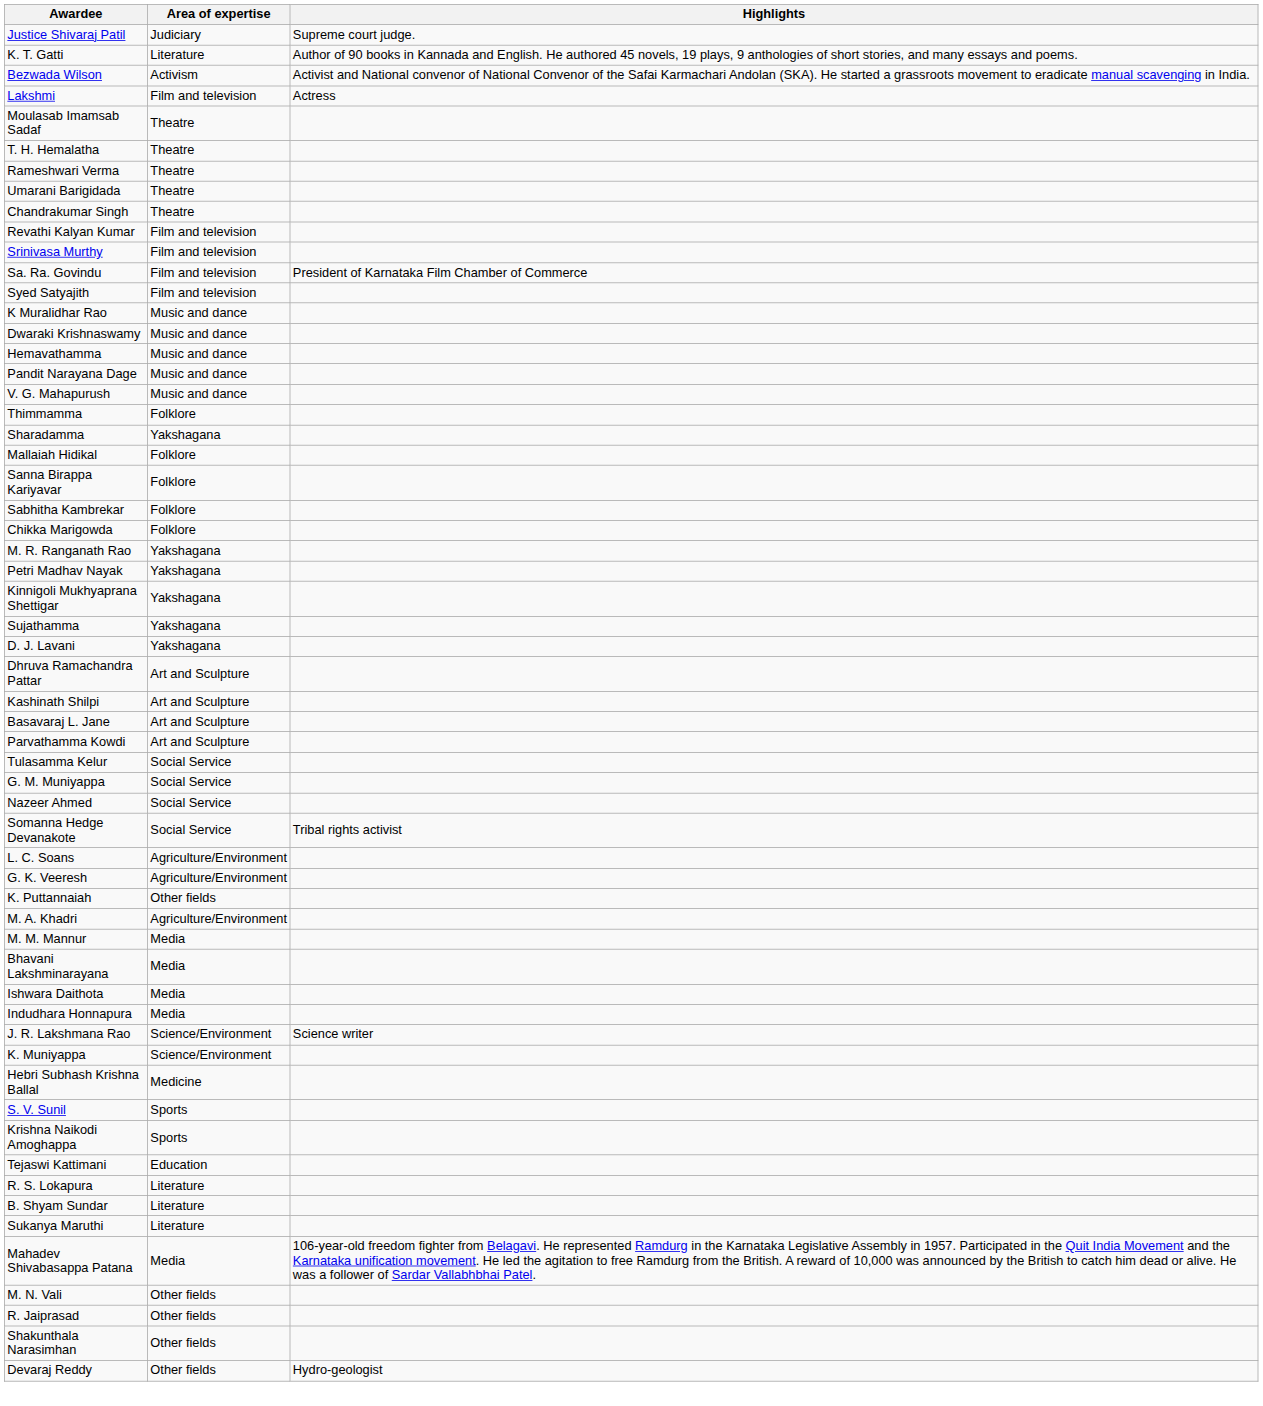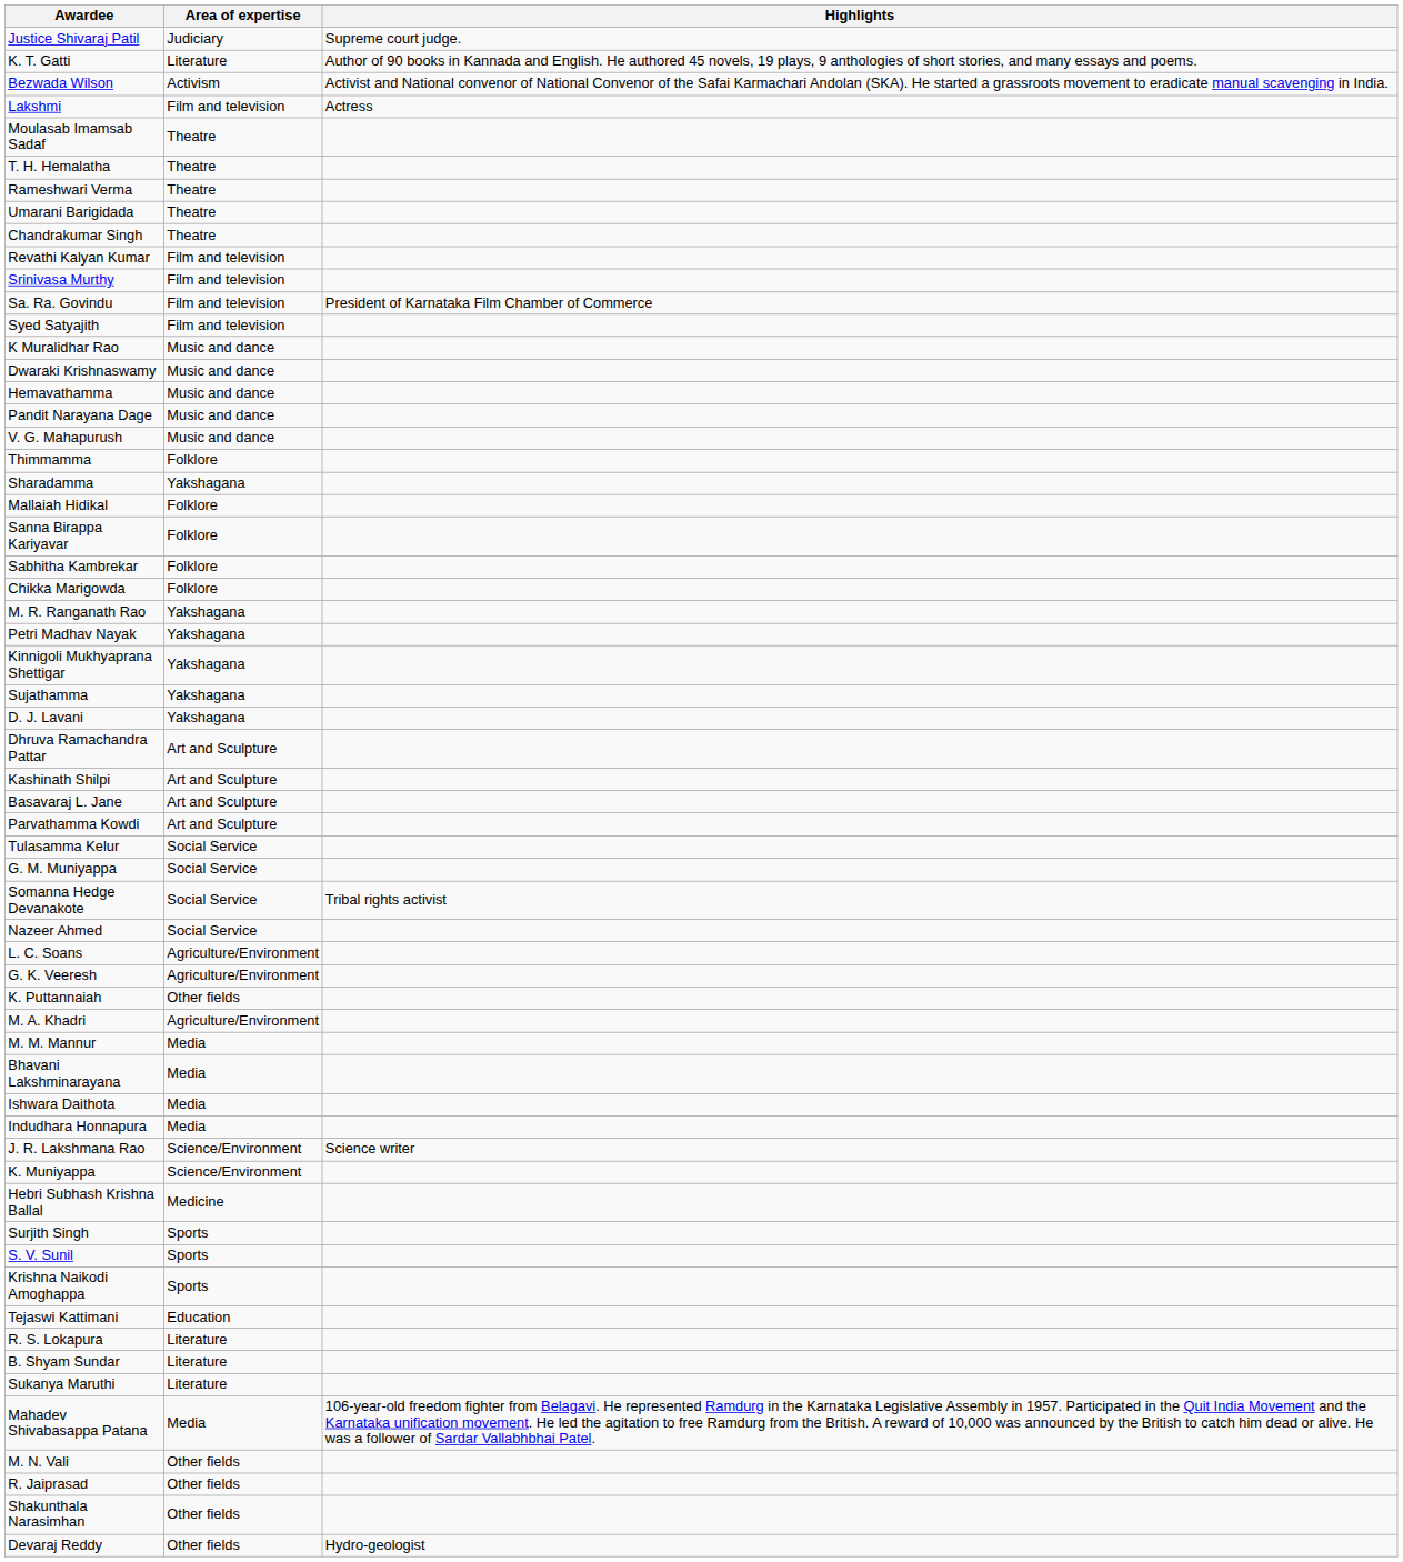rows swapped: Somanna Hedge Devanakote <-> Nazeer Ahmed
+ row: Surjith Singh | Sports
